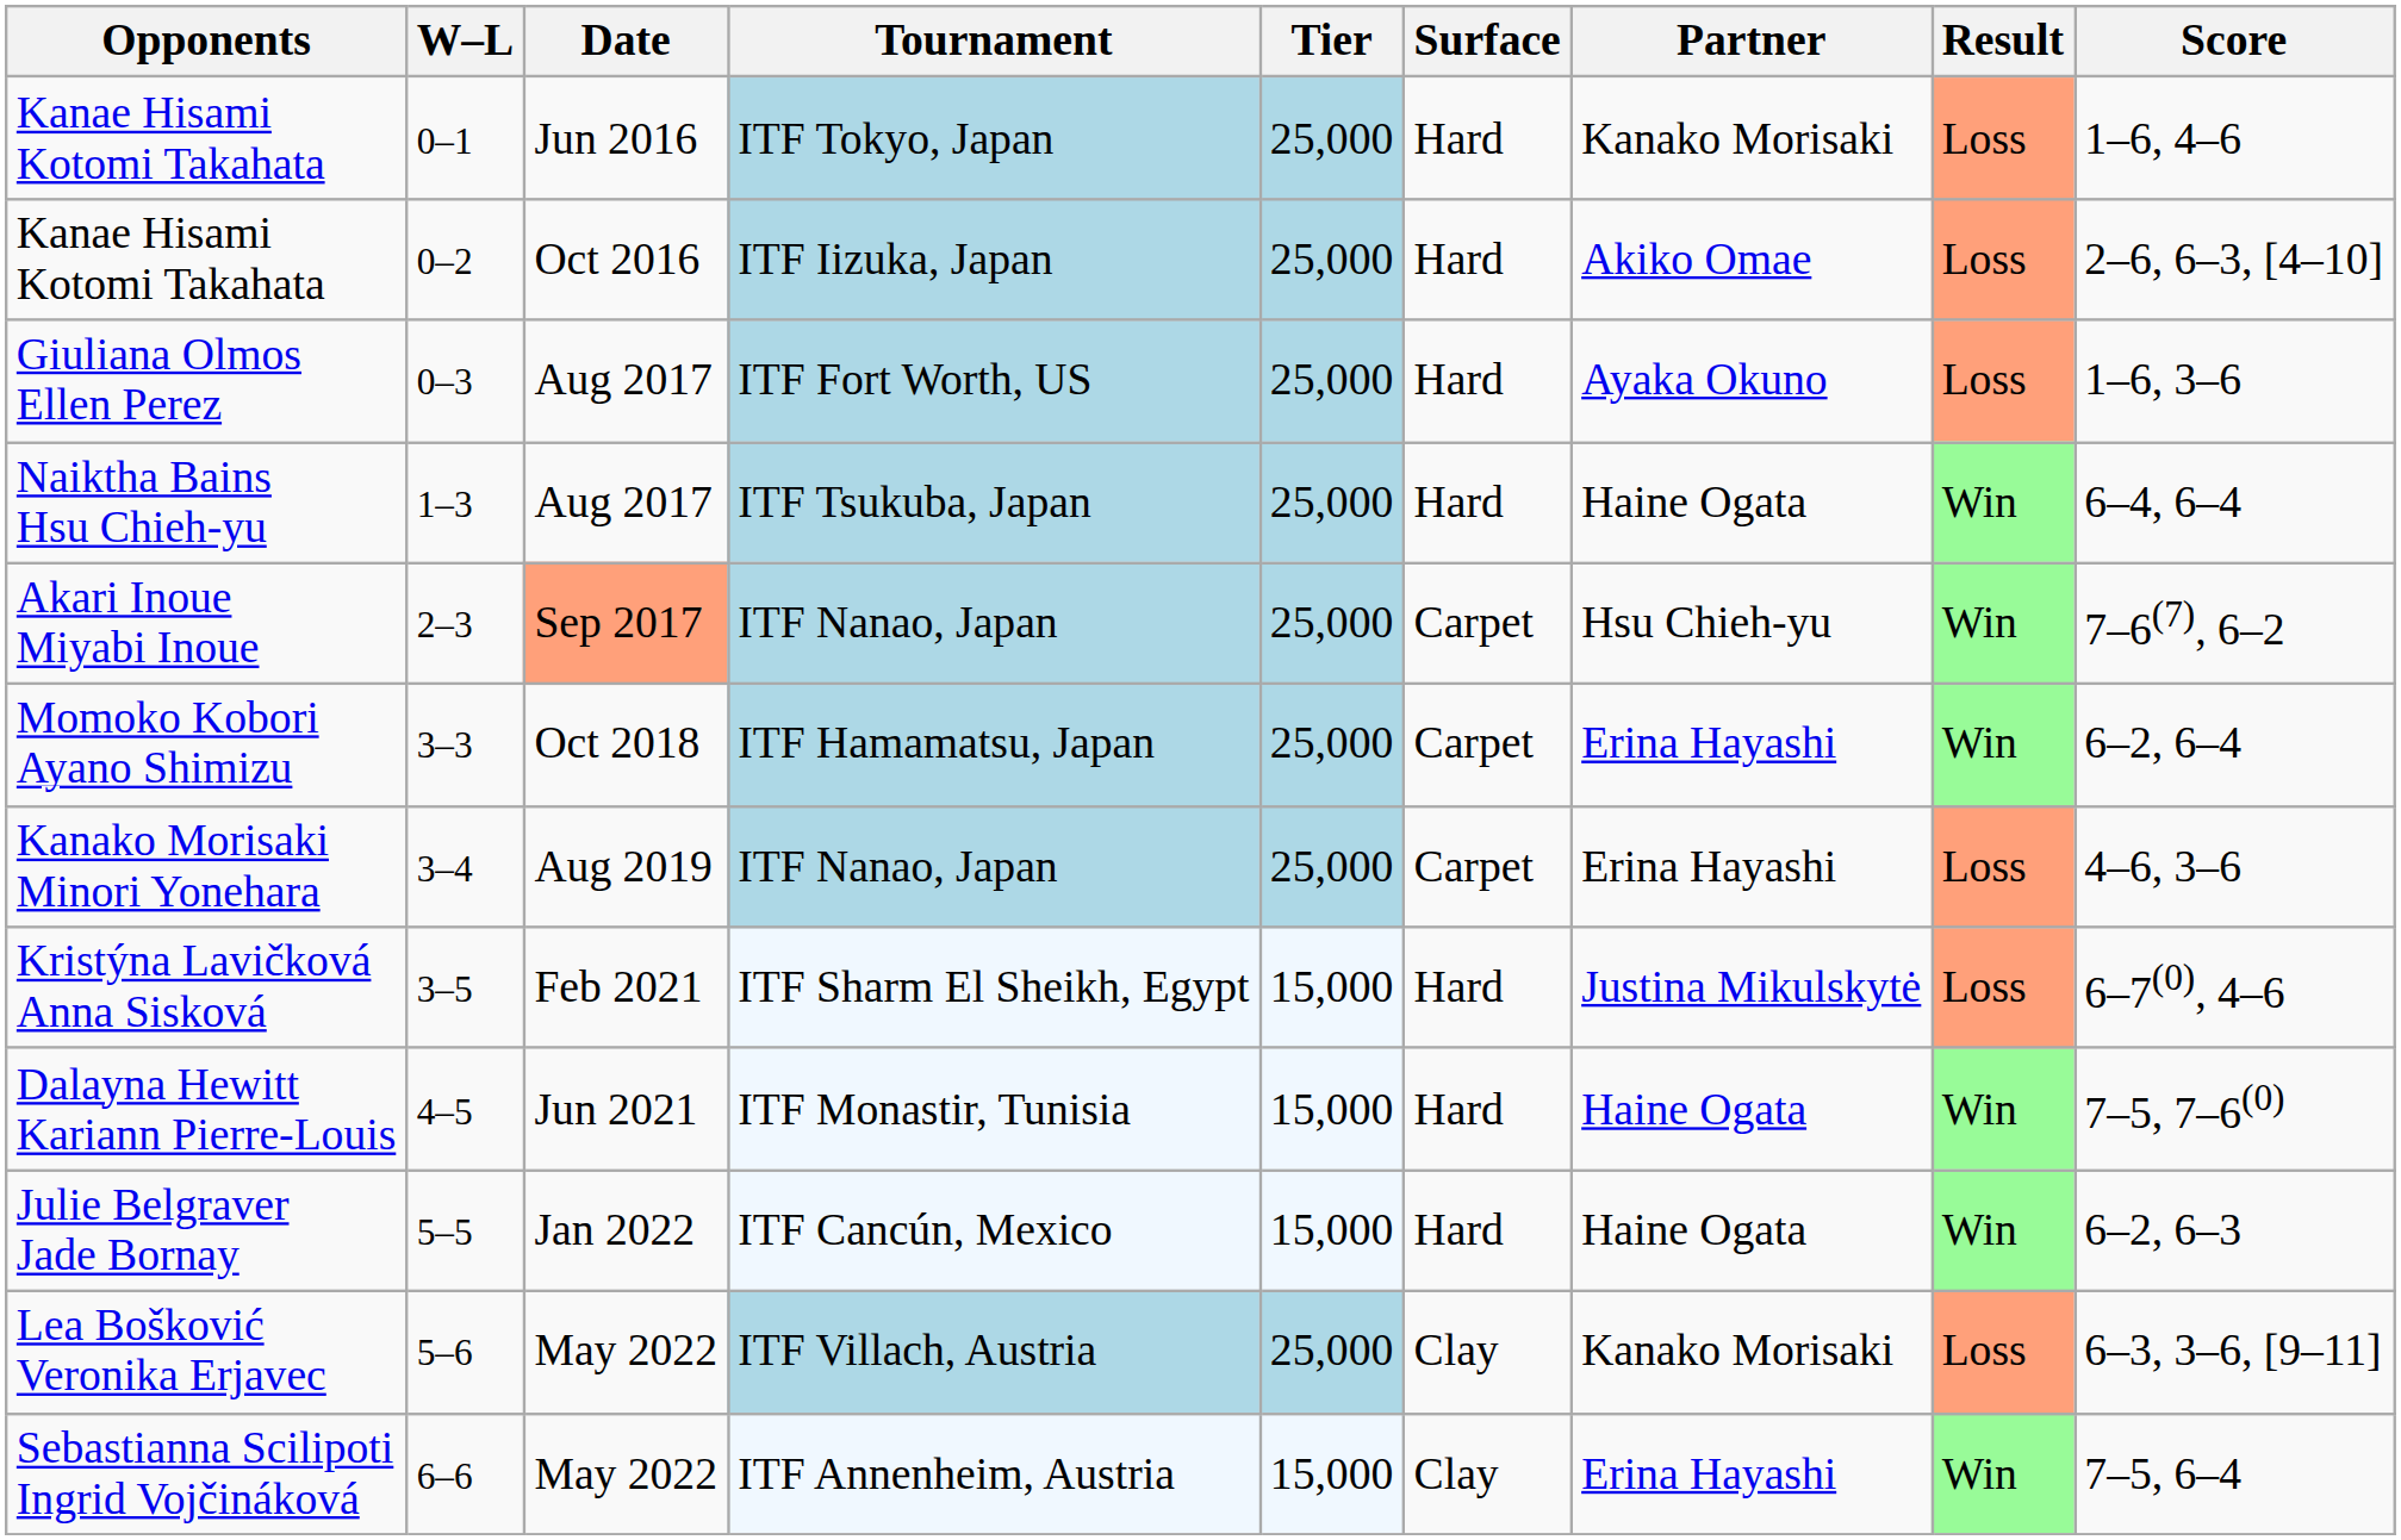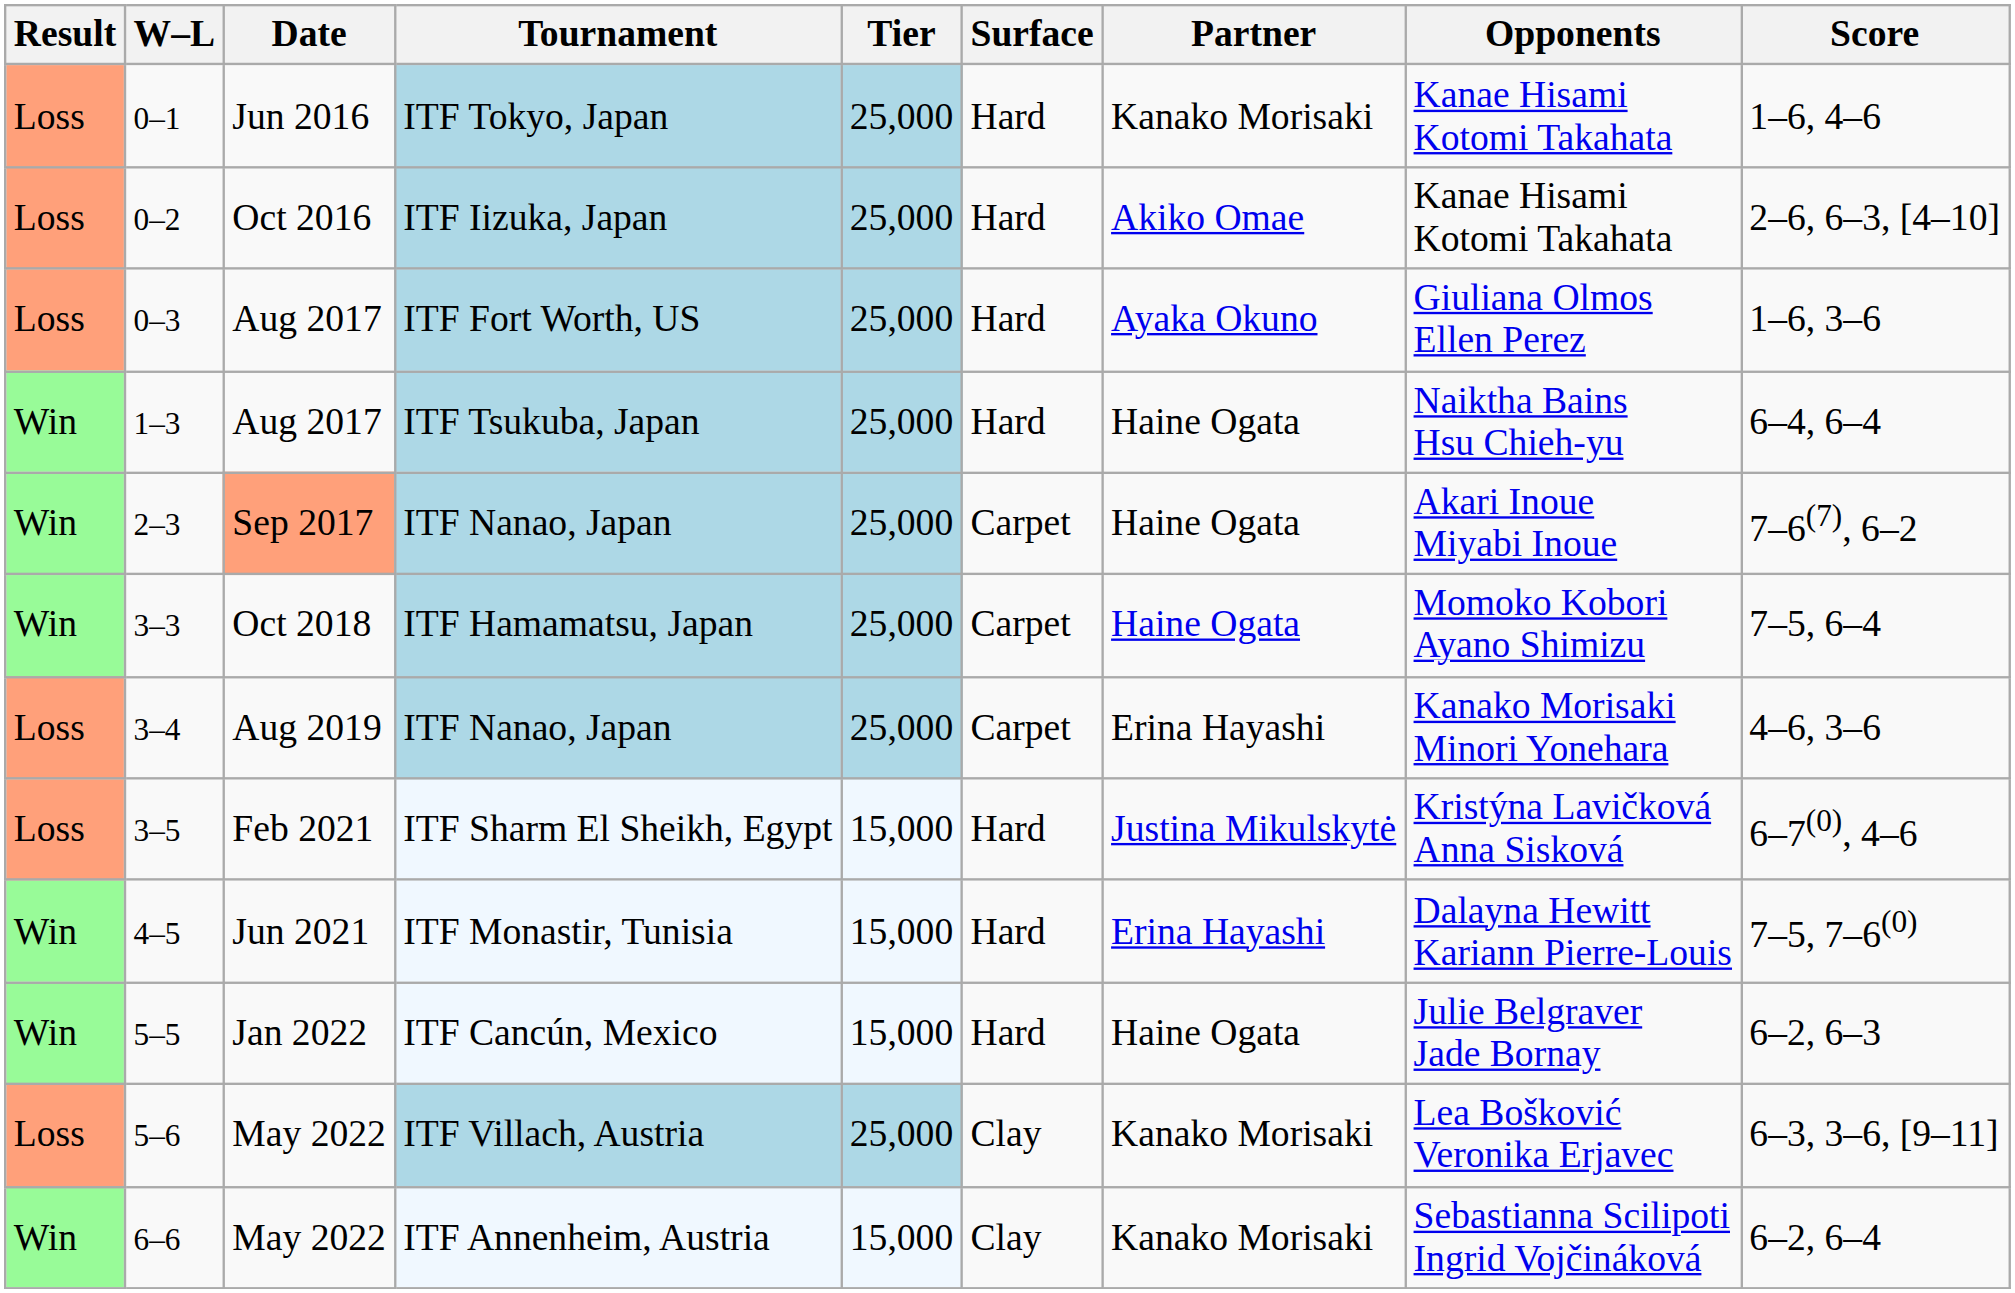columns swapped: Result <-> Opponents
2–3 / ITF Nanao, Japan | Partner: Hsu Chieh-yu -> Haine Ogata
ITF Hamamatsu, Japan | Partner: Erina Hayashi -> Haine Ogata
ITF Hamamatsu, Japan | Score: 6–2, 6–4 -> 7–5, 6–4
ITF Monastir, Tunisia | Partner: Haine Ogata -> Erina Hayashi
ITF Annenheim, Austria | Partner: Erina Hayashi -> Kanako Morisaki
ITF Annenheim, Austria | Score: 7–5, 6–4 -> 6–2, 6–4
